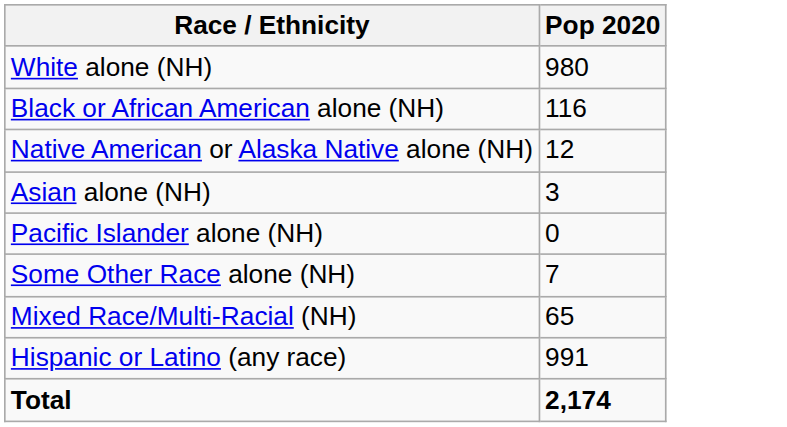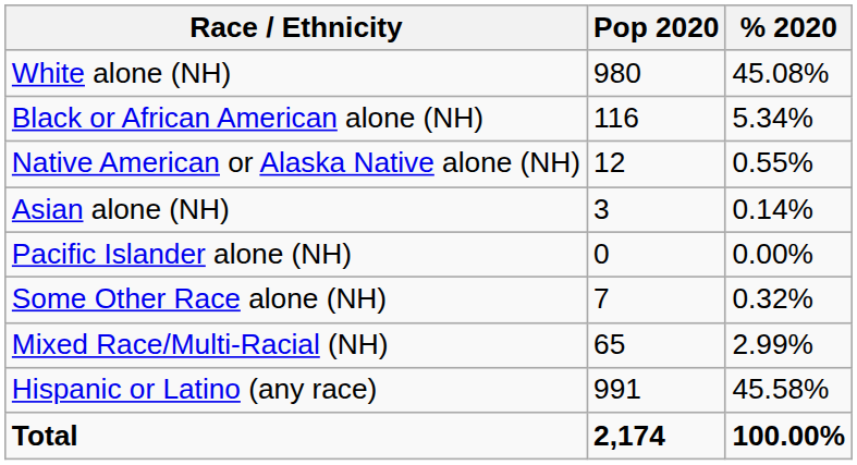+ column: % 2020 | 45.08% | 5.34% | 0.55% | 0.14% | 0.00% | 0.32% | 2.99% | 45.58% | 100.00%
